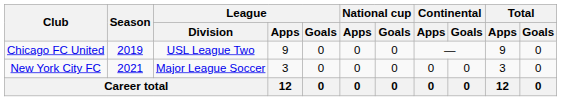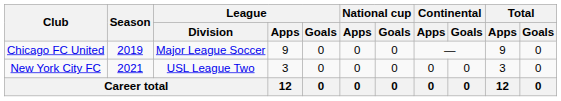Chicago FC United | League / Division: USL League Two -> Major League Soccer
New York City FC | League / Division: Major League Soccer -> USL League Two
